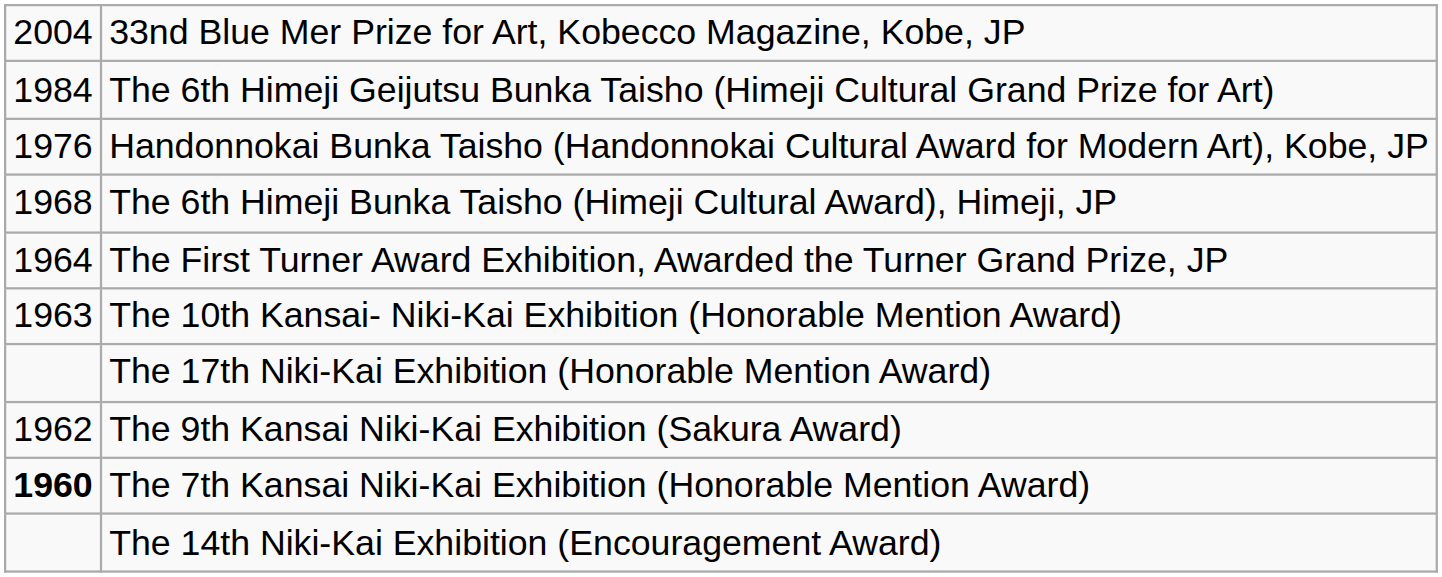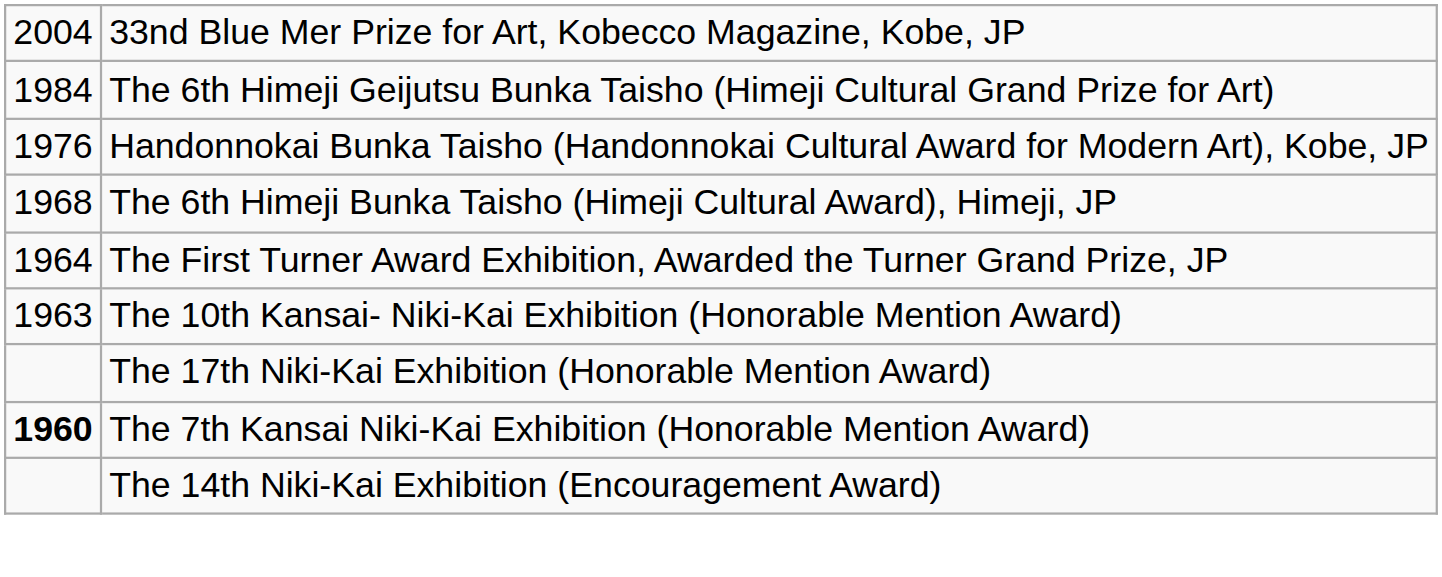- row: 1962 | The 9th Kansai Niki-Kai Exhibition (Sakura Award)
